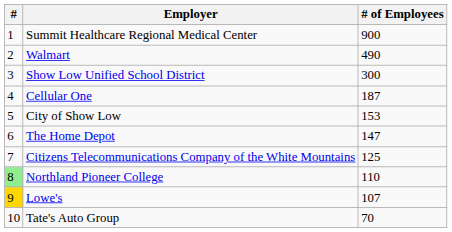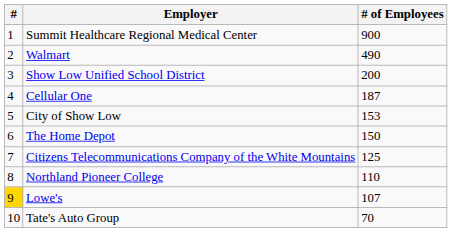Show Low Unified School District | # of Employees: 300 -> 200
The Home Depot | # of Employees: 147 -> 150
Northland Pioneer College | #: lightgreen background -> no background
